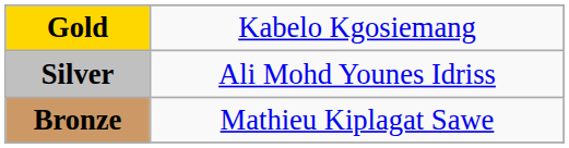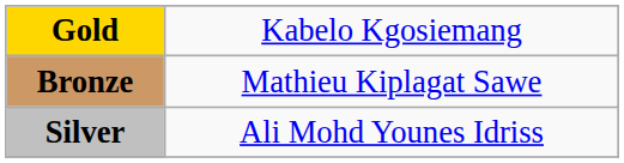rows swapped: Silver <-> Bronze
